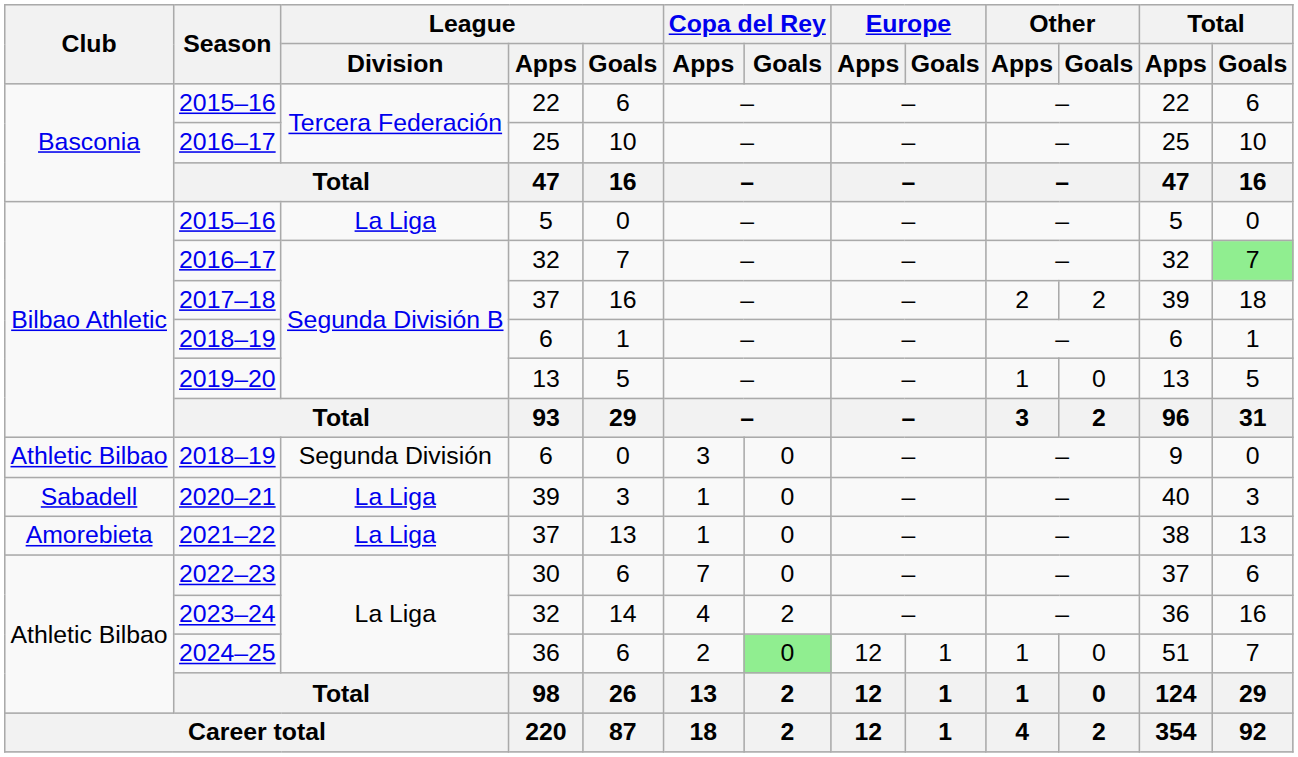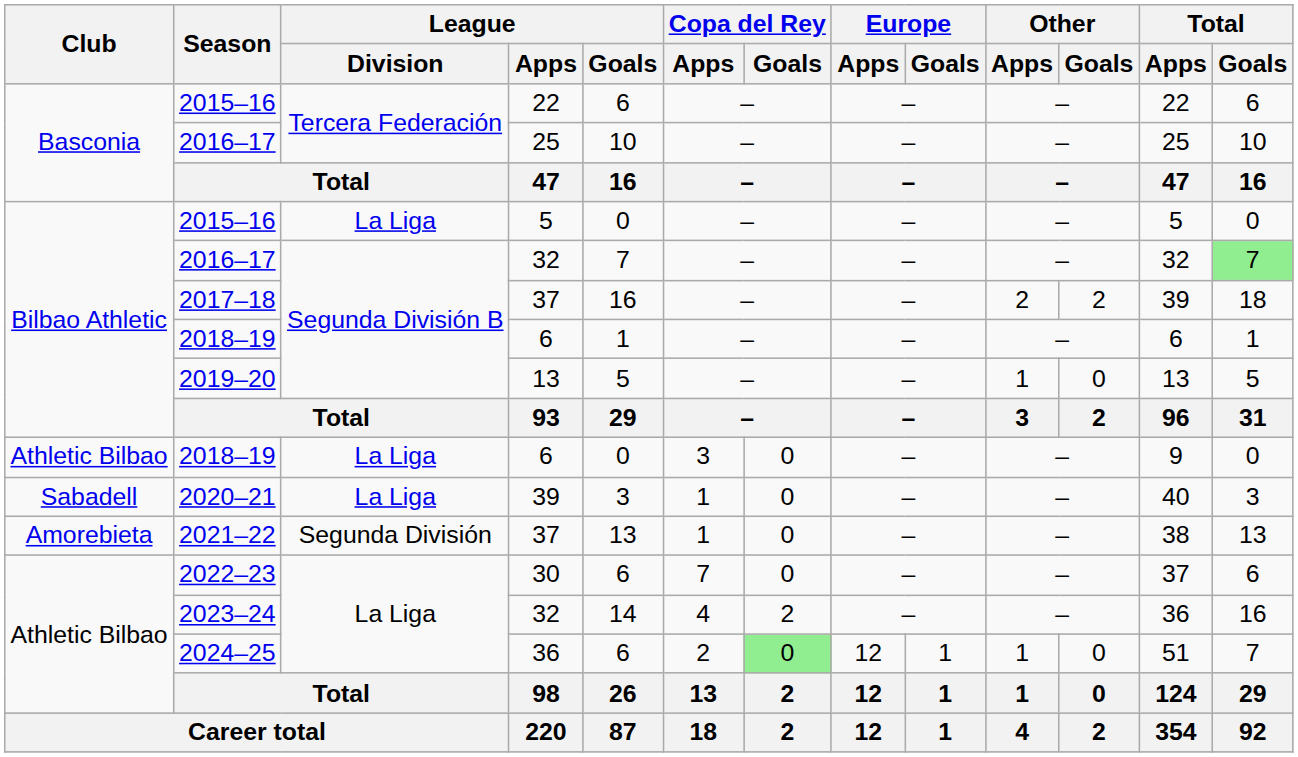Athletic Bilbao / 2018–19 | League / Division: Segunda División -> La Liga
2021–22 | League / Division: La Liga -> Segunda División
